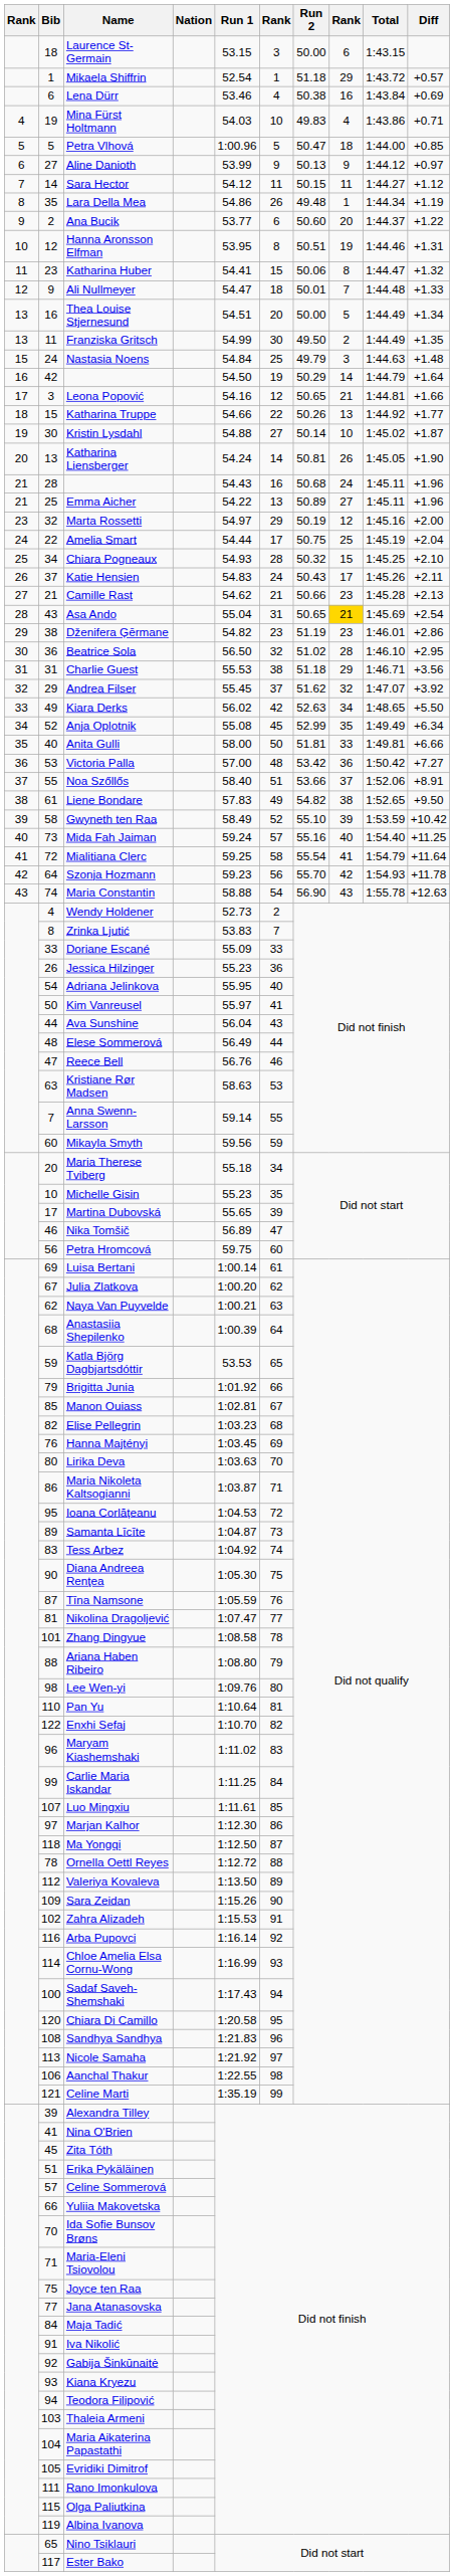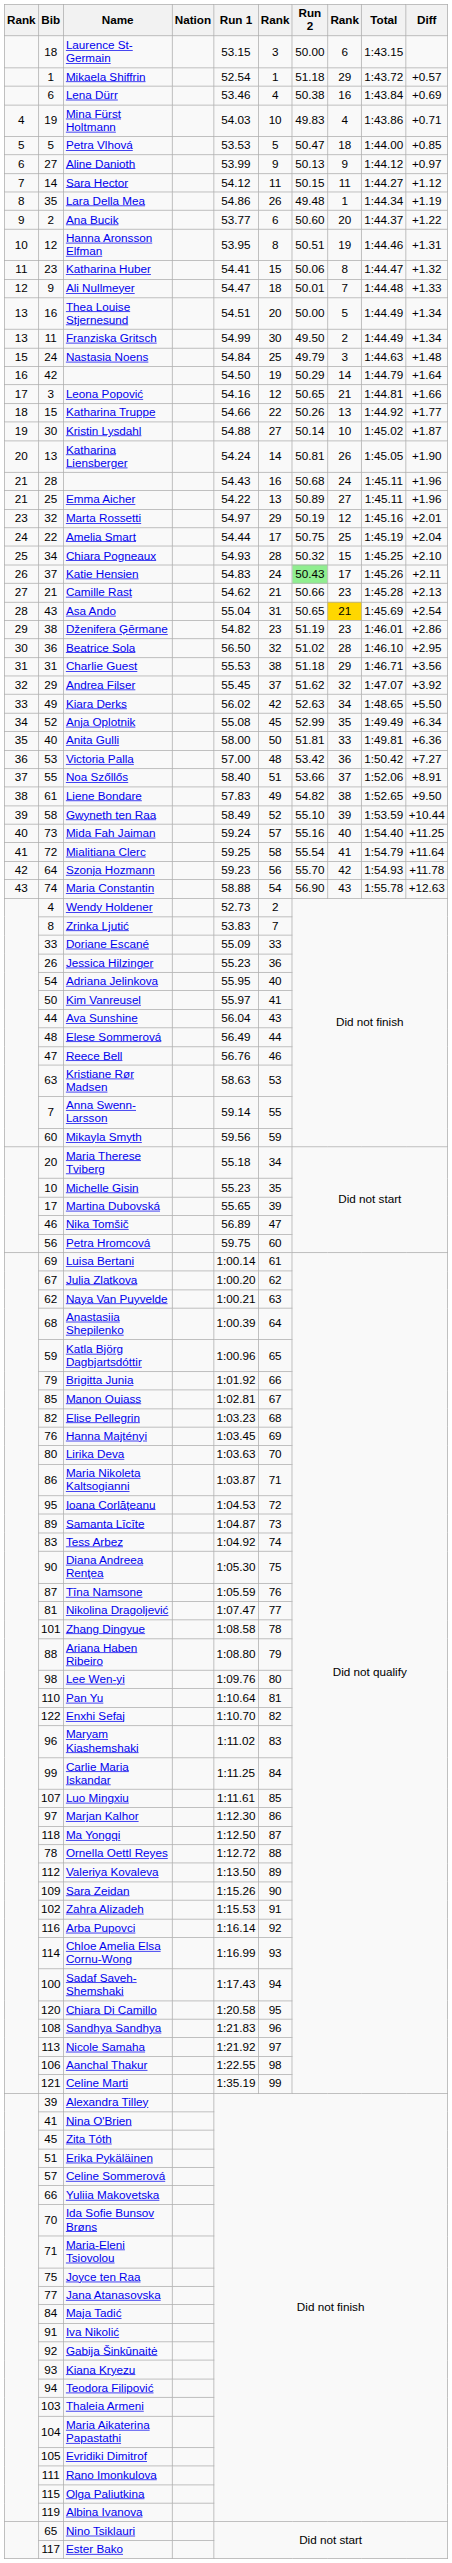Petra Vlhová | Run 1: 1:00.96 -> 53.53
Franziska Gritsch | Diff: +1.35 -> +1.34
Marta Rossetti | Diff: +2.00 -> +2.01
Katie Hensien | Run 2: no background -> lightgreen background
Anita Gulli | Diff: +6.66 -> +6.36
Gwyneth ten Raa | Diff: +10.42 -> +10.44
Katla Björg Dagbjartsdóttir | Run 1: 53.53 -> 1:00.96
